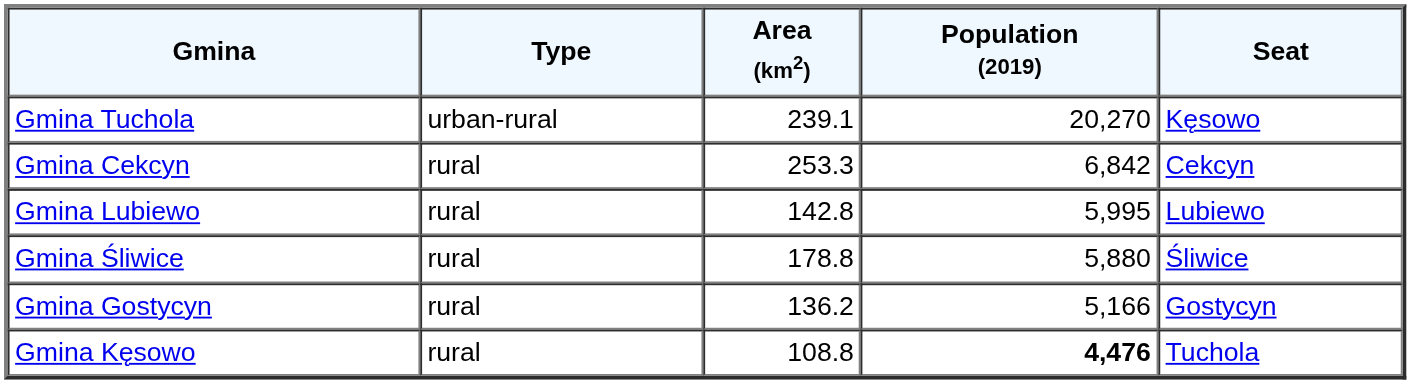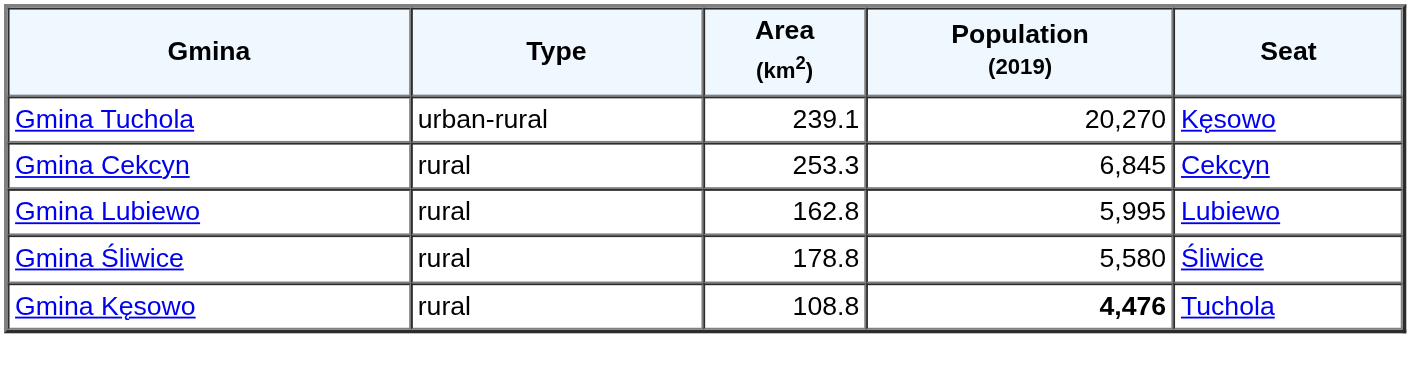Gmina Cekcyn | Population (2019): 6,842 -> 6,845
Gmina Lubiewo | Area (km2): 142.8 -> 162.8
Gmina Śliwice | Population (2019): 5,880 -> 5,580
- row: Gmina Gostycyn | rural | 136.2 | 5,166 | Gostycyn
